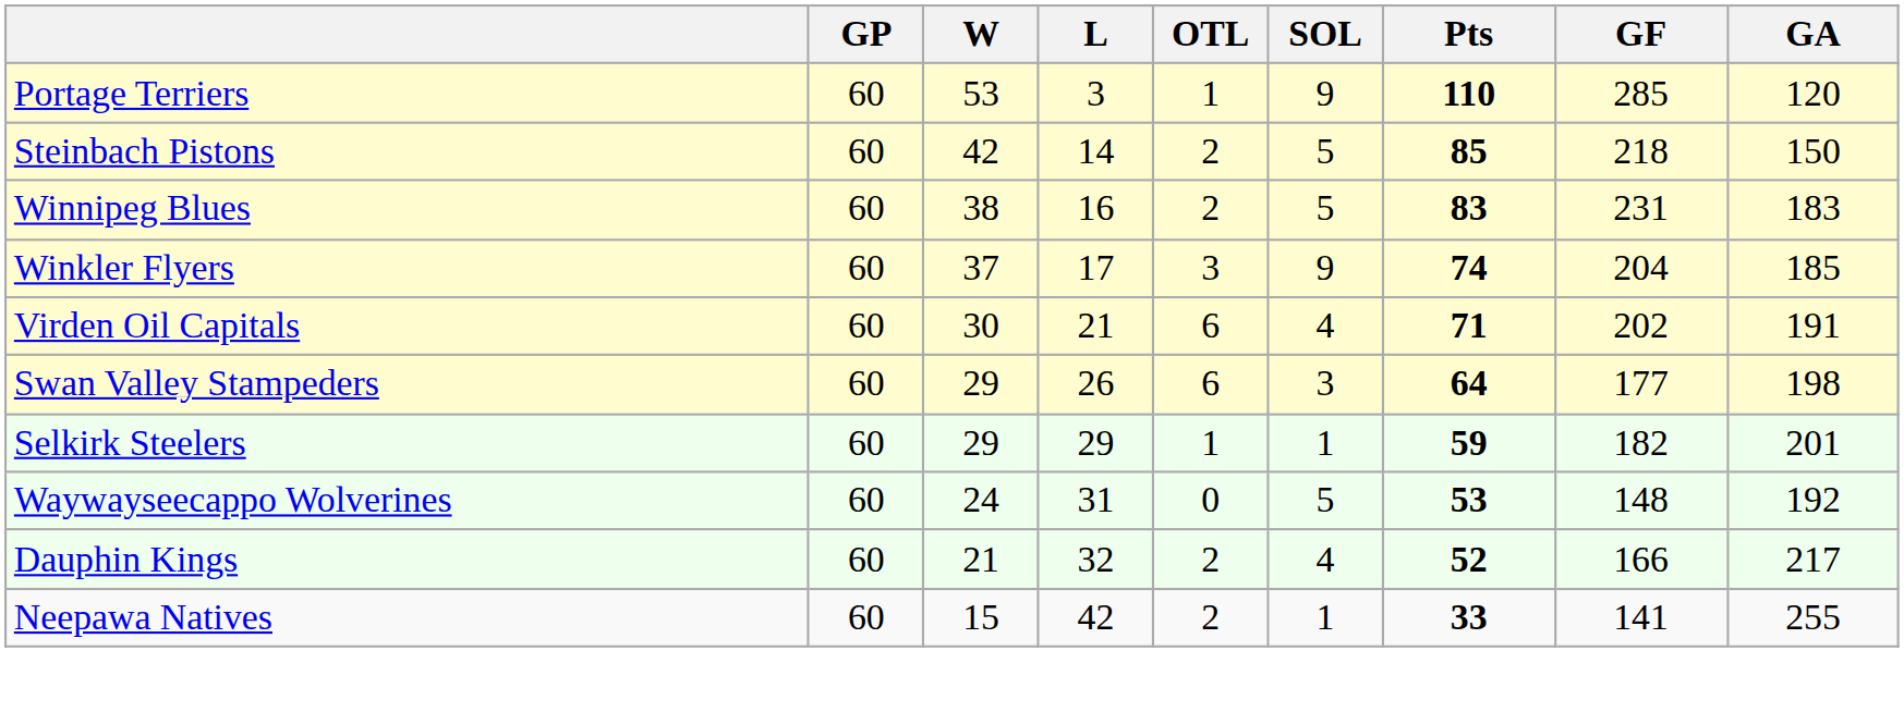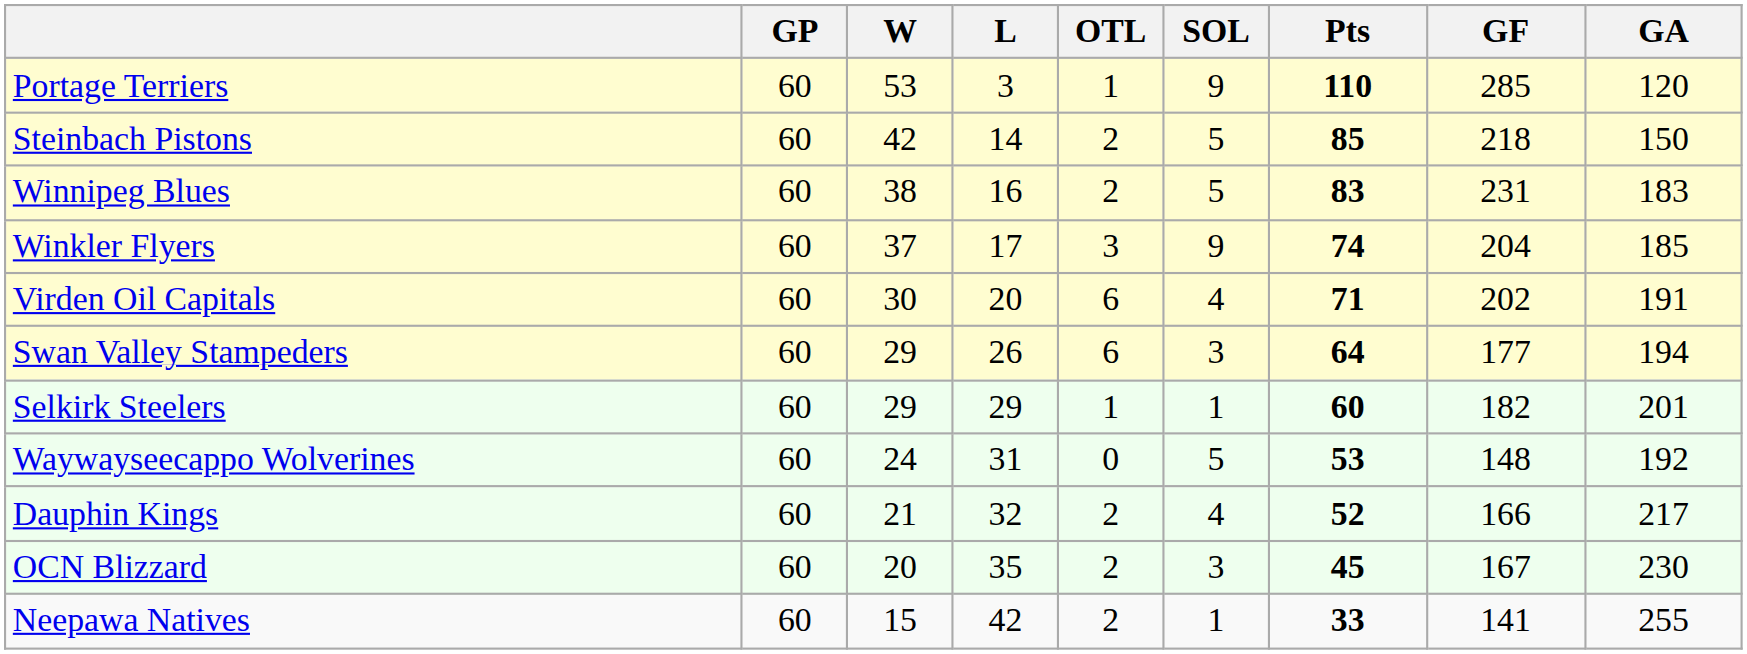Virden Oil Capitals | L: 21 -> 20
Swan Valley Stampeders | GA: 198 -> 194
Selkirk Steelers | Pts: 59 -> 60
+ row: OCN Blizzard | 60 | 20 | 35 | 2 | 3 | 45 | 167 | 230
